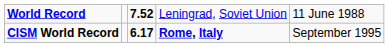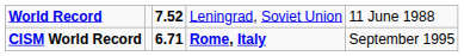CISM World Record | column 3: 6.17 -> 6.71
